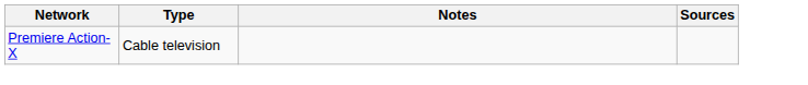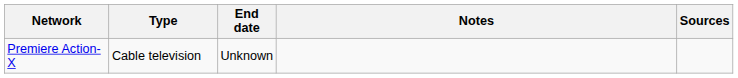+ column: End date | Unknown
